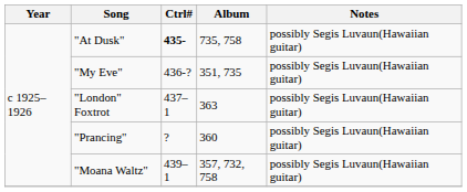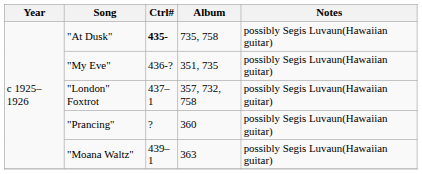"London" Foxtrot | Album: 363 -> 357, 732, 758
"Moana Waltz" | Album: 357, 732, 758 -> 363
